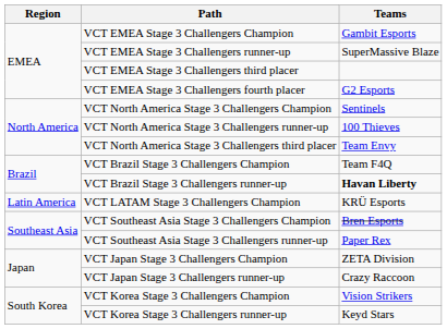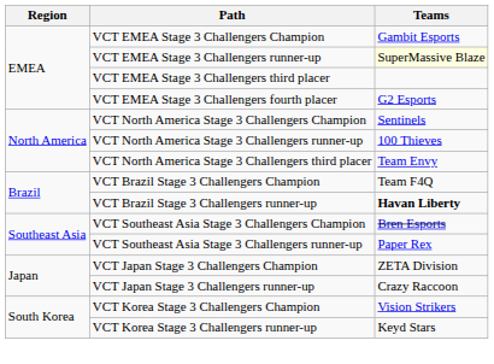VCT EMEA Stage 3 Challengers runner-up | Teams: no background -> lightyellow background
- row: Latin America | VCT LATAM Stage 3 Challengers Champion | KRÜ Esports
